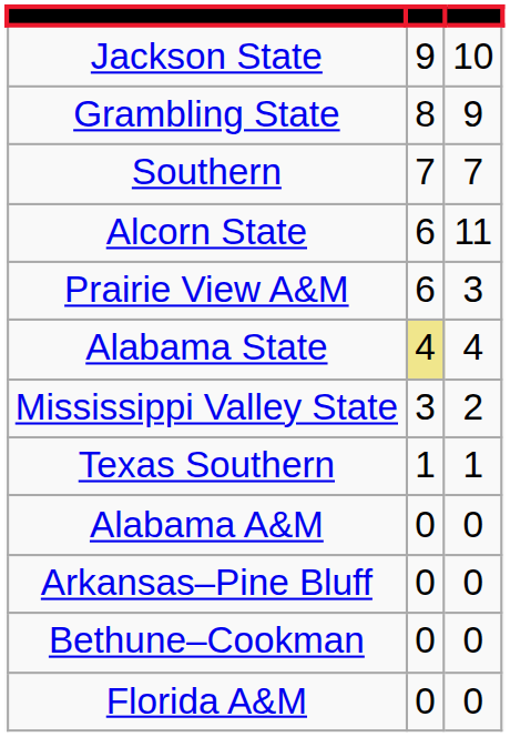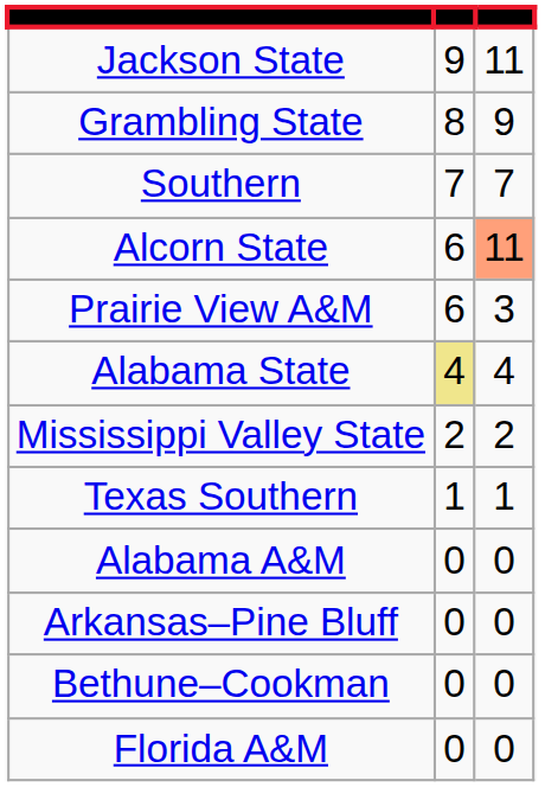Jackson State | column 3: 10 -> 11
Alcorn State | column 3: no background -> lightsalmon background
Mississippi Valley State | column 2: 3 -> 2
